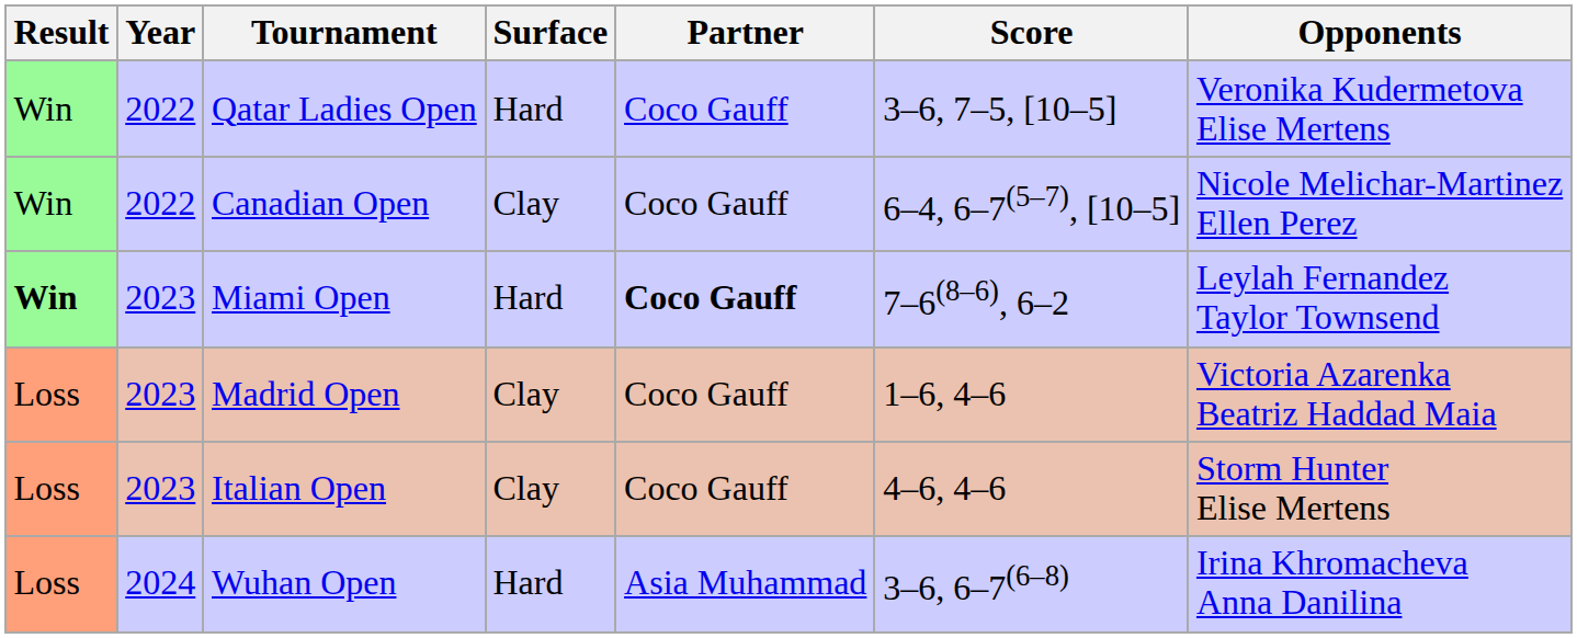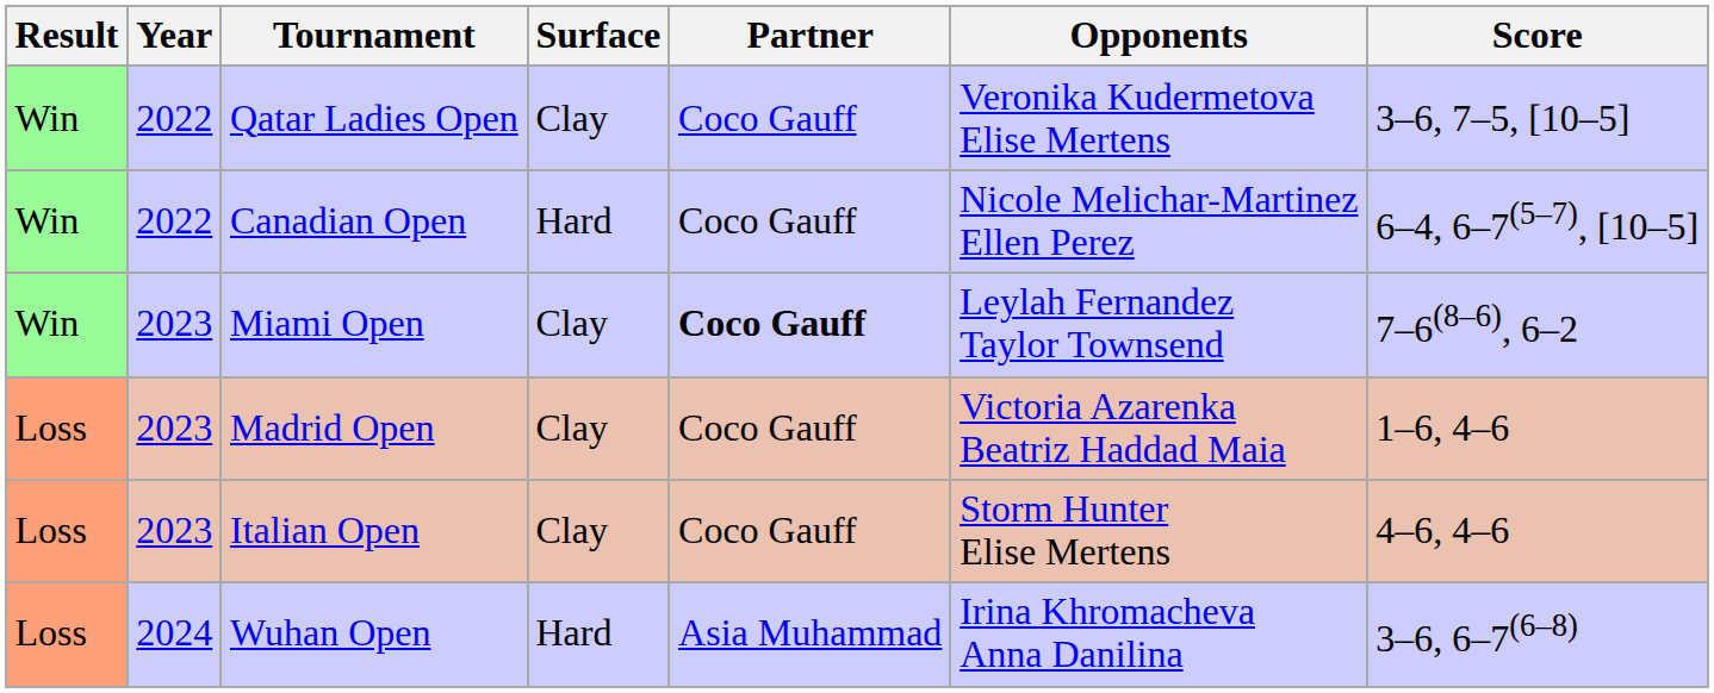columns swapped: Opponents <-> Score
Qatar Ladies Open | Surface: Hard -> Clay
Canadian Open | Surface: Clay -> Hard
Miami Open | Result: bold -> normal
Miami Open | Surface: Hard -> Clay
